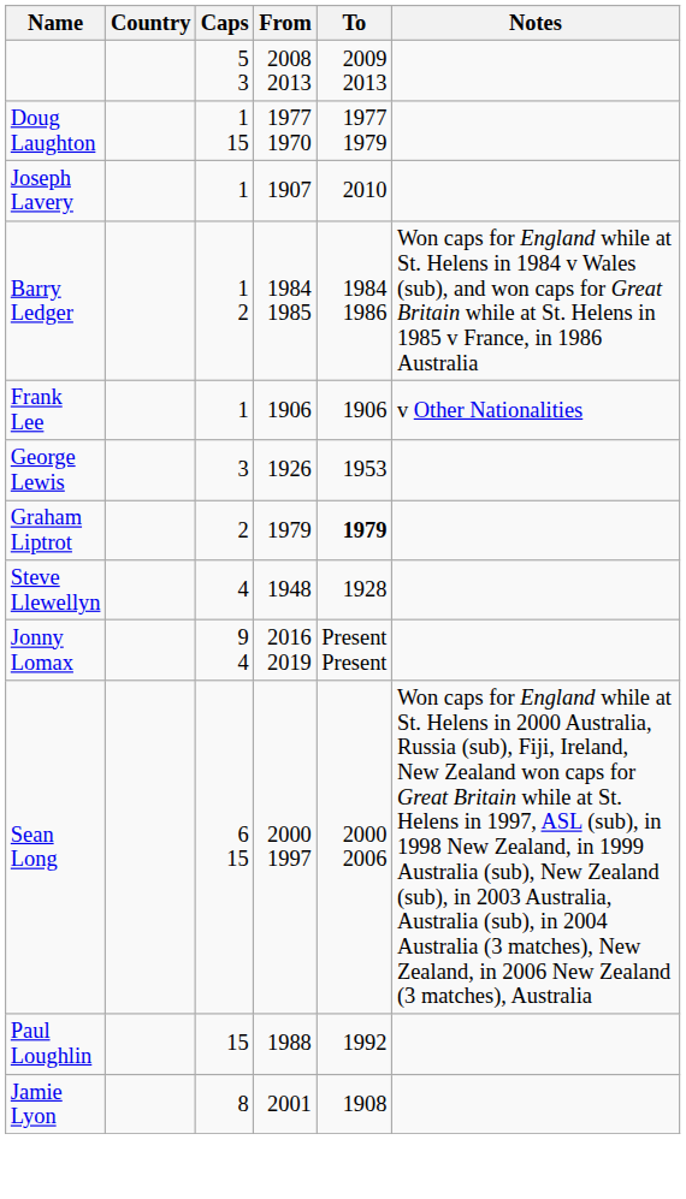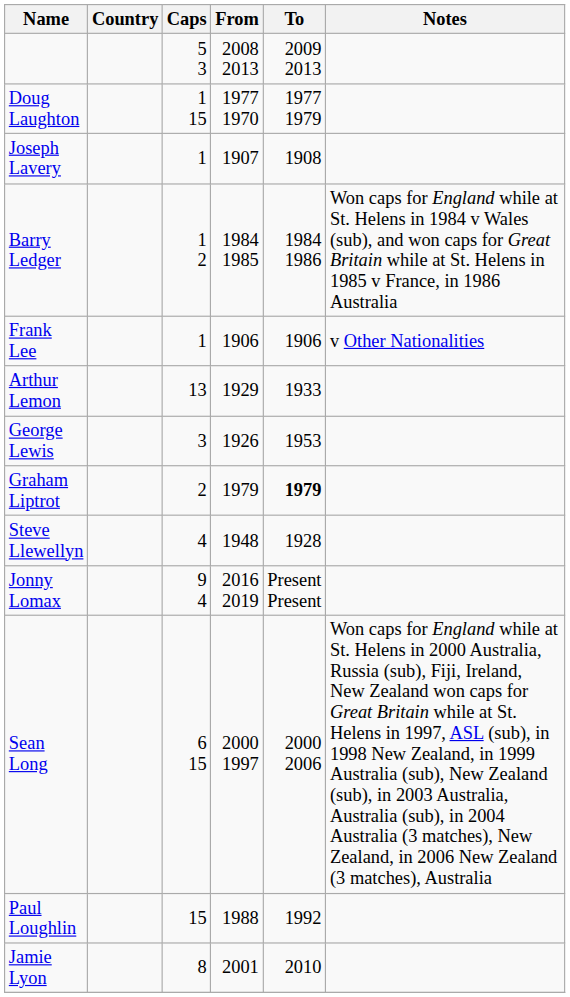Joseph Lavery | To: 2010 -> 1908
+ row: Arthur Lemon | 13 | 1929 | 1933
Jamie Lyon | To: 1908 -> 2010
